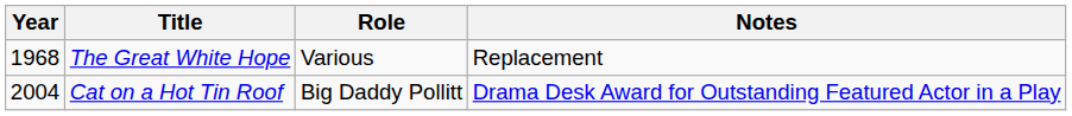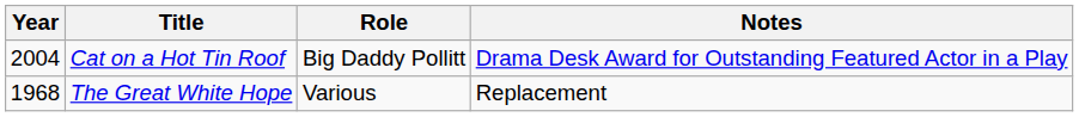rows swapped: The Great White Hope <-> Cat on a Hot Tin Roof
